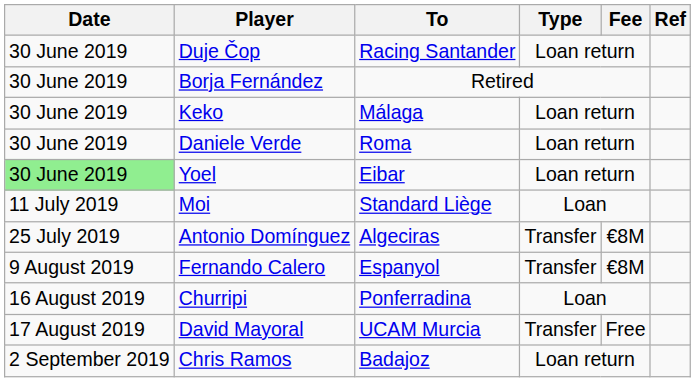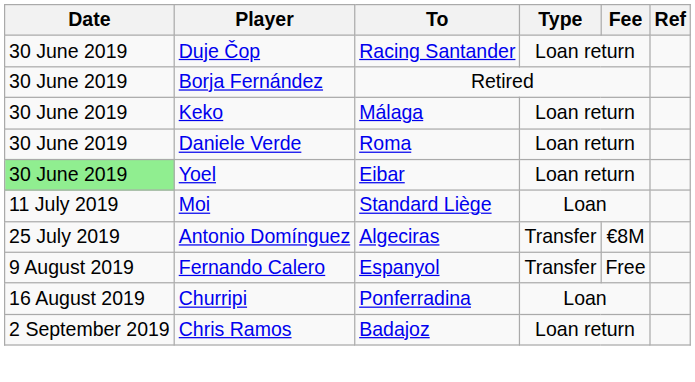Fernando Calero | Fee: €8M -> Free
- row: 17 August 2019 | David Mayoral | UCAM Murcia | Transfer | Free
